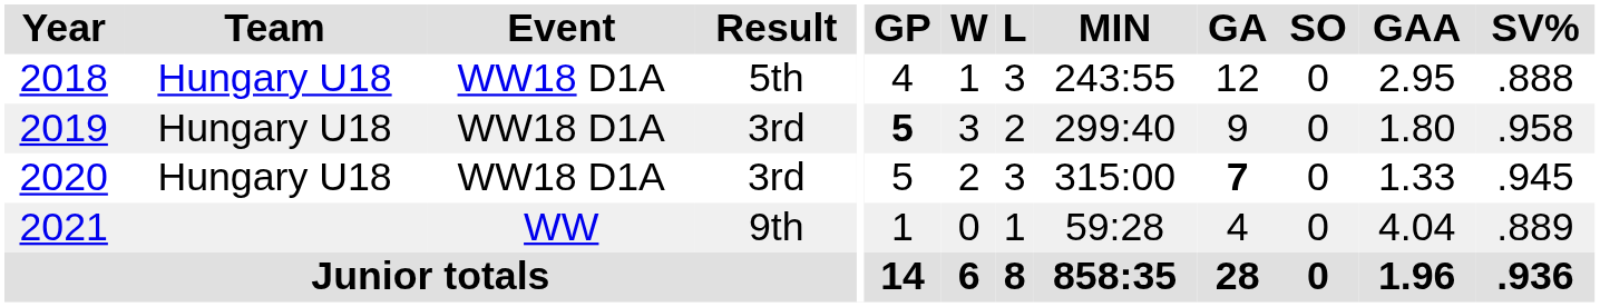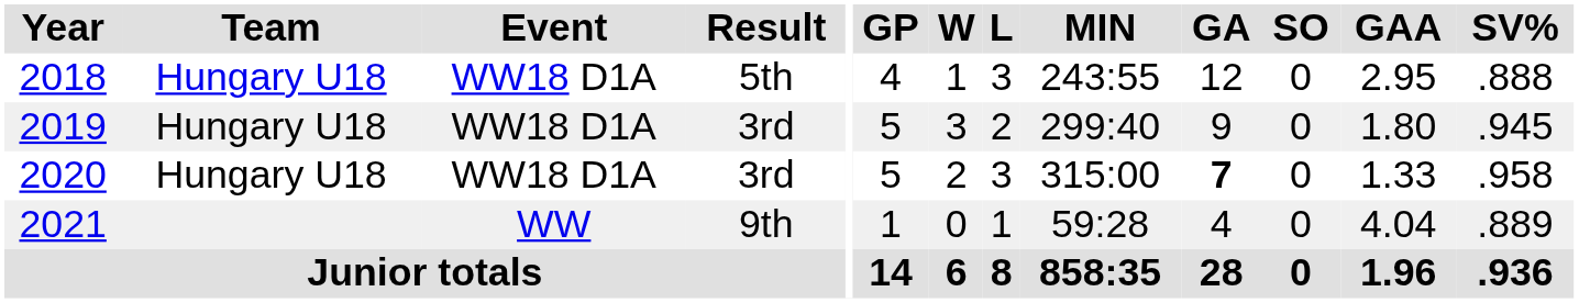2019 | GP: bold -> normal
2019 | SV%: .958 -> .945
2020 | SV%: .945 -> .958
